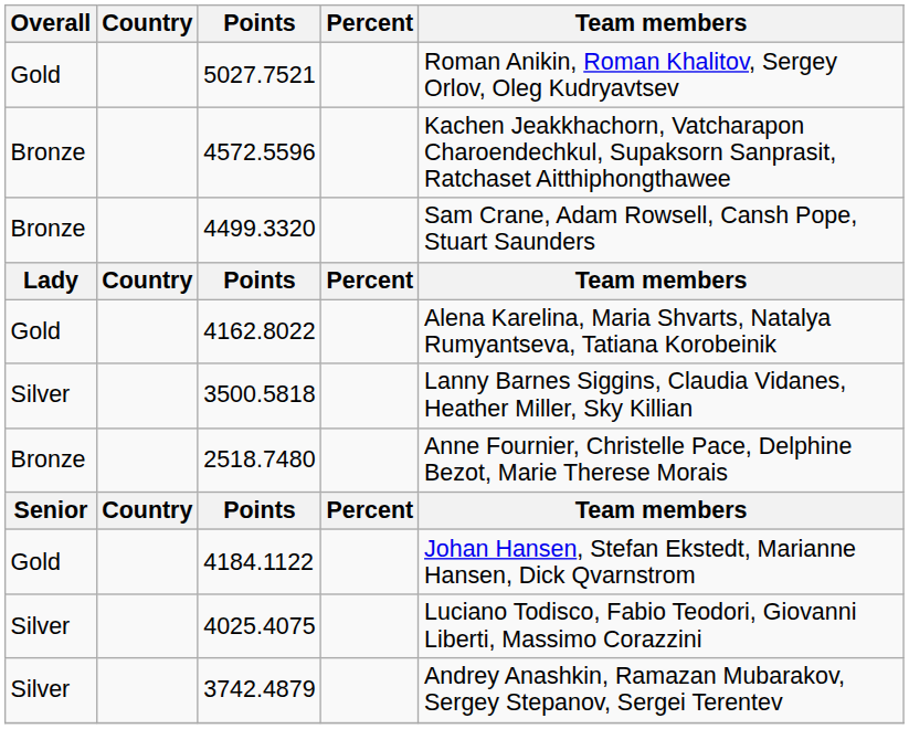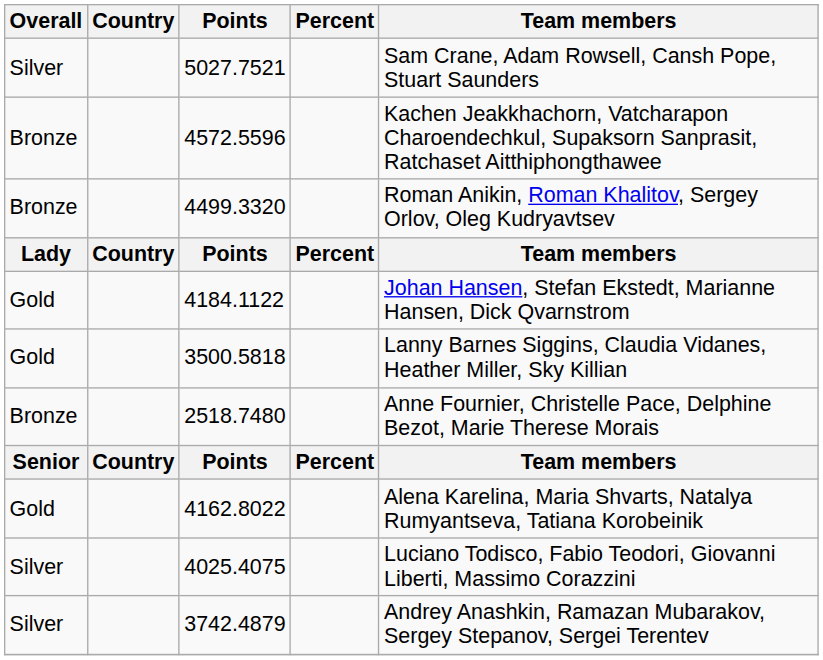5027.7521 | Overall: Gold -> Silver
5027.7521 | Team members: Roman Anikin, Roman Khalitov, Sergey Orlov, Oleg Kudryavtsev -> Sam Crane, Adam Rowsell, Cansh Pope, Stuart Saunders
4499.3320 | Team members: Sam Crane, Adam Rowsell, Cansh Pope, Stuart Saunders -> Roman Anikin, Roman Khalitov, Sergey Orlov, Oleg Kudryavtsev
rows swapped: 4162.8022 <-> 4184.1122
3500.5818 | Overall: Silver -> Gold
